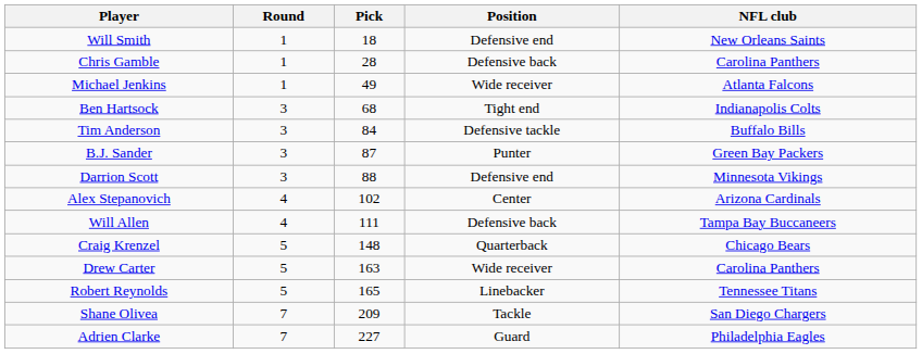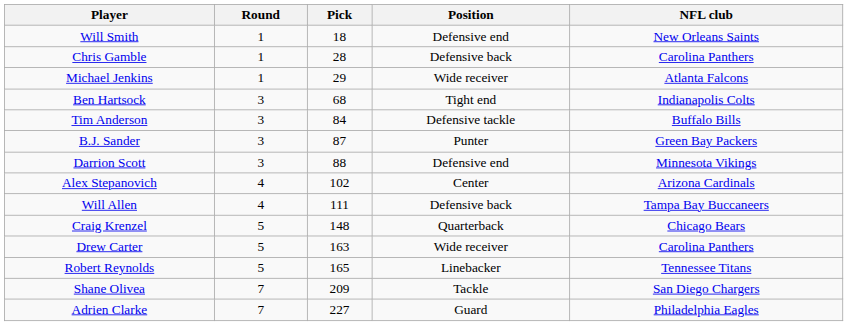Michael Jenkins | Pick: 49 -> 29
